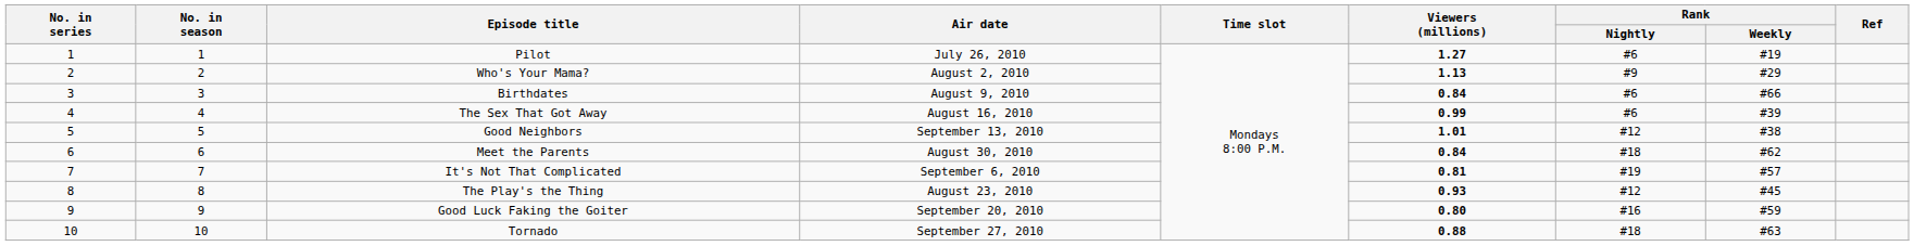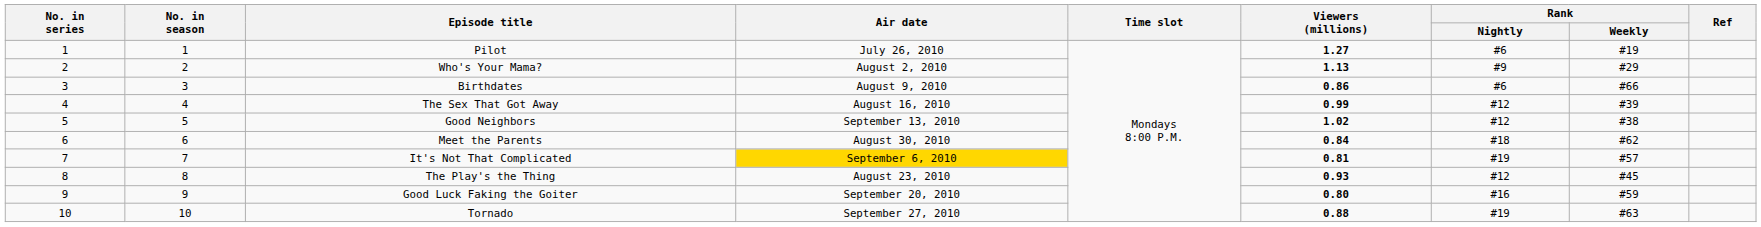Birthdates | Viewers (millions): 0.84 -> 0.86
The Sex That Got Away | Rank / Nightly: #6 -> #12
Good Neighbors | Viewers (millions): 1.01 -> 1.02
It's Not That Complicated | Air date: no background -> gold background
Tornado | Rank / Nightly: #18 -> #19
